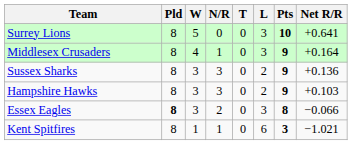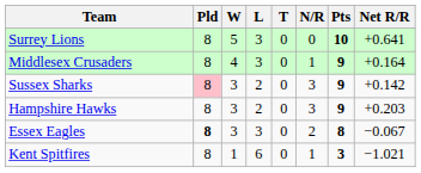columns swapped: L <-> N/R
Sussex Sharks | Pld: no background -> pink background
Sussex Sharks | Net R/R: +0.136 -> +0.142
Hampshire Hawks | Net R/R: +0.103 -> +0.203
Essex Eagles | Net R/R: −0.066 -> −0.067
